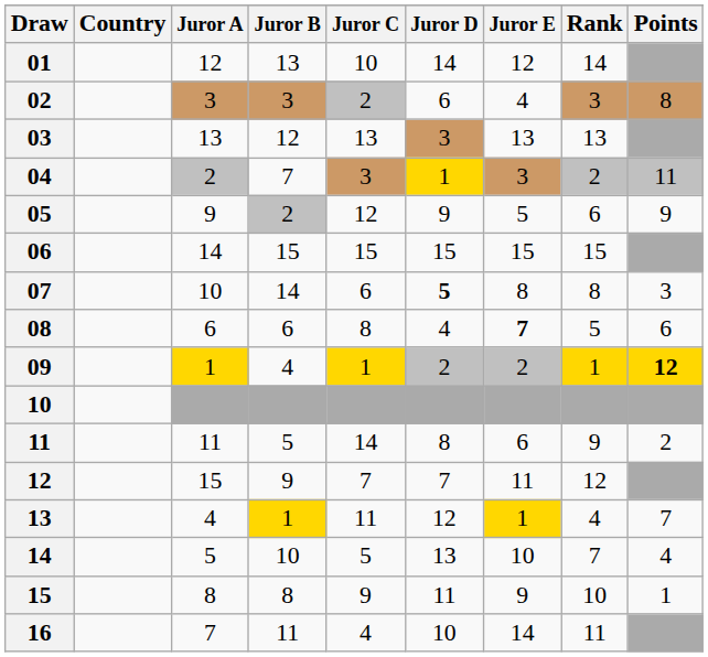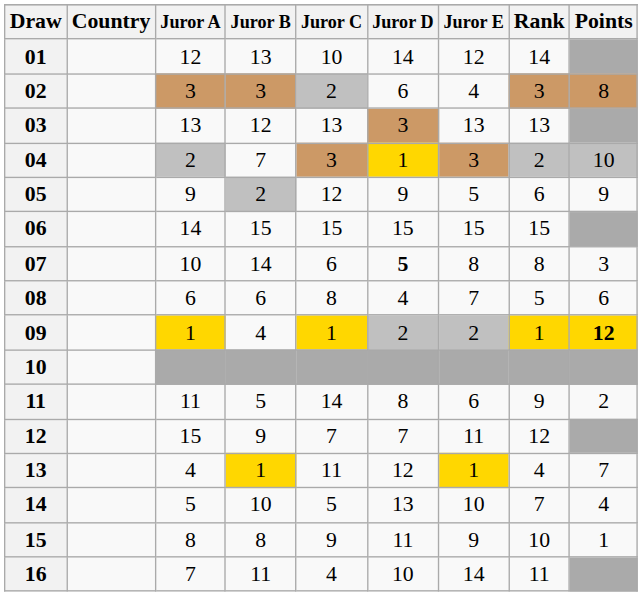04 | Points: 11 -> 10
08 | Juror E: bold -> normal
